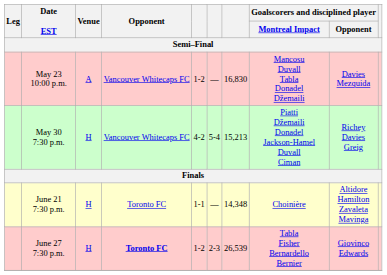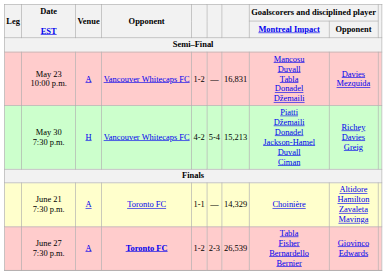May 23 10:00 p.m. | column 7: 16,830 -> 16,831
June 21 7:30 p.m. | Venue: H -> A
June 21 7:30 p.m. | column 7: 14,348 -> 14,329
June 27 7:30 p.m. | Venue: H -> A
